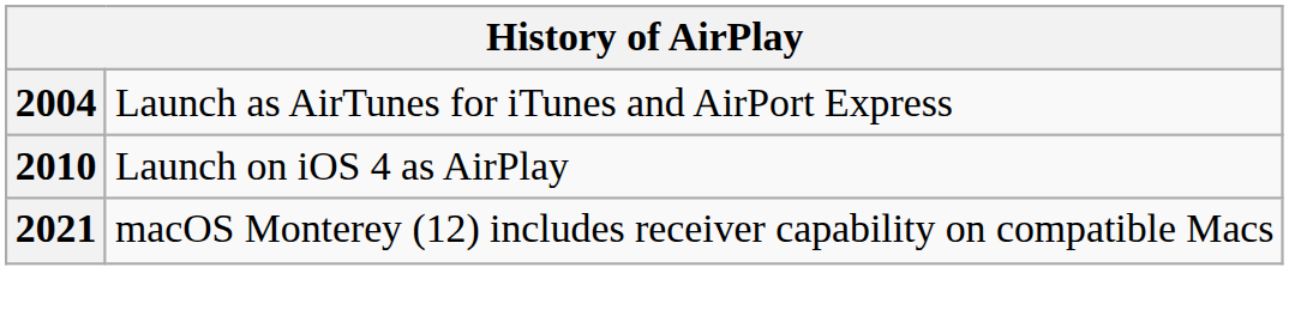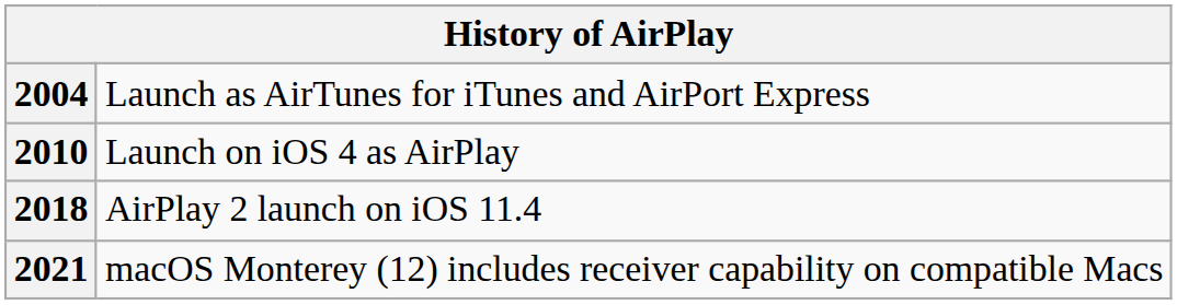+ row: 2018 | AirPlay 2 launch on iOS 11.4
